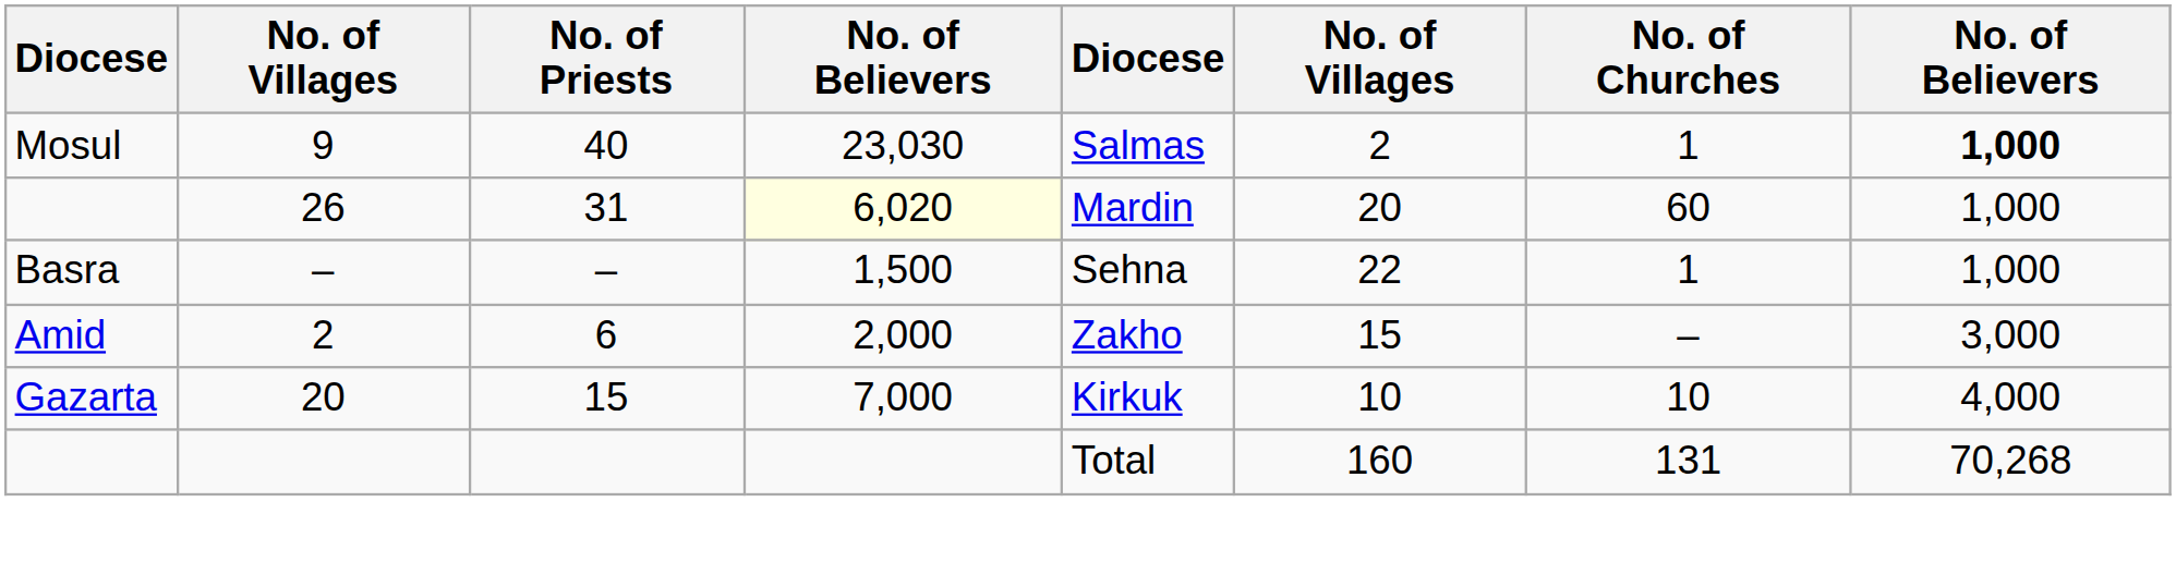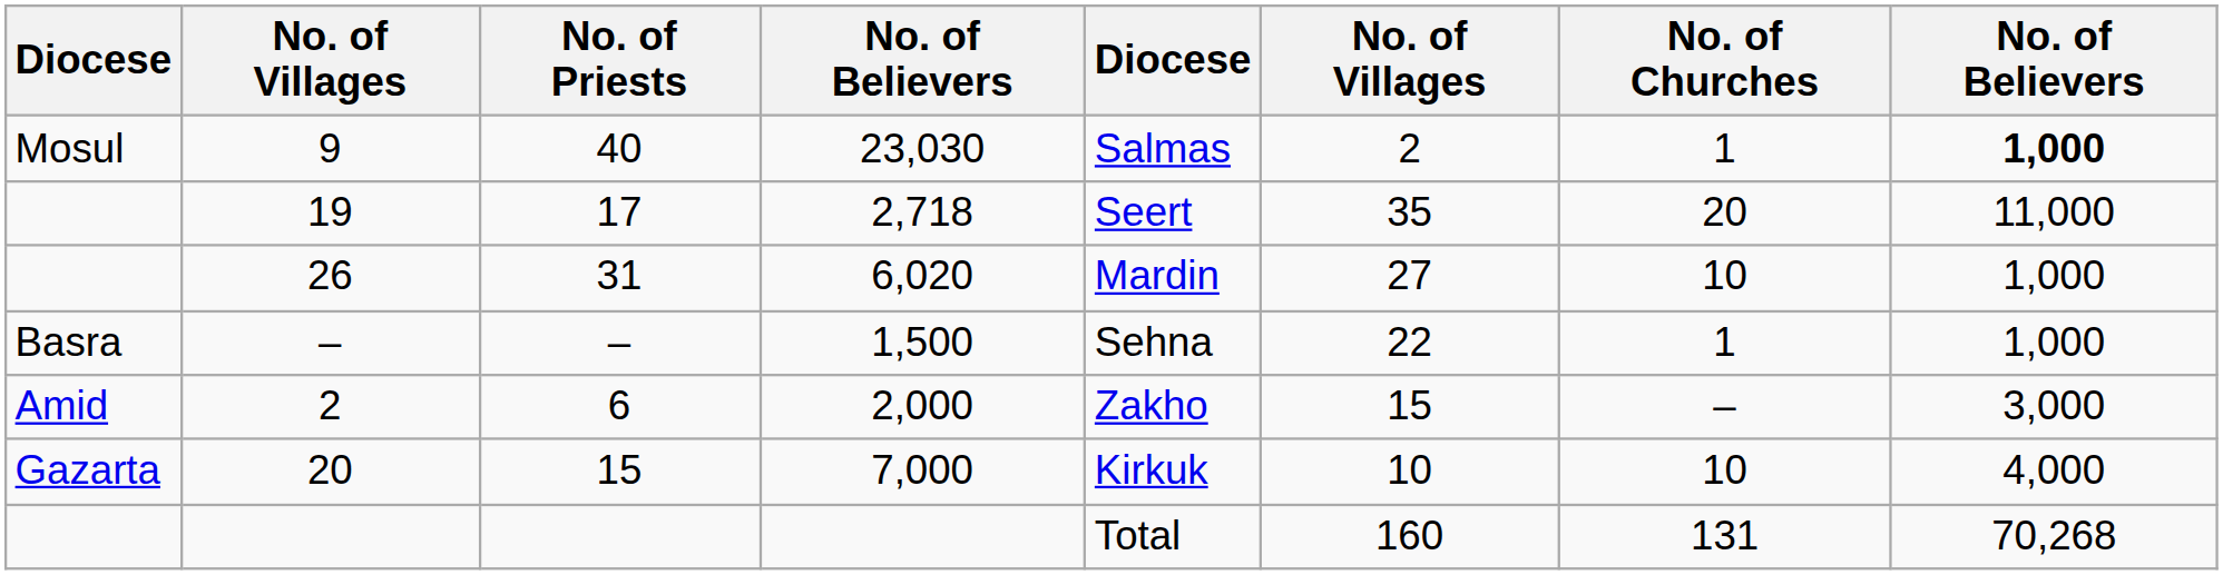+ row: 19 | 17 | 2,718 | Seert | 35 | 20 | 11,000
26 | column 4: lightyellow background -> no background
26 | column 6: 20 -> 27
26 | No. of Churches: 60 -> 10
